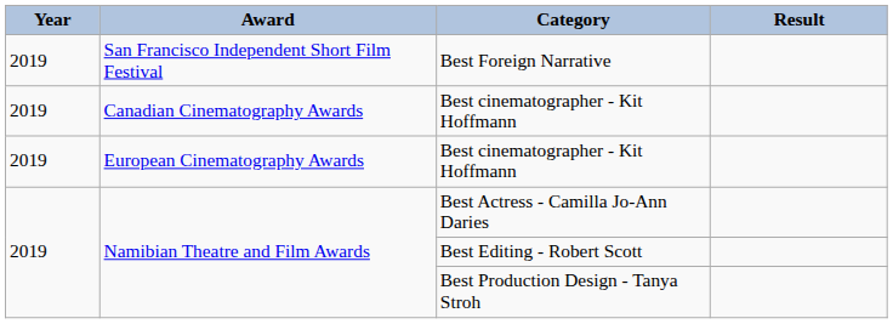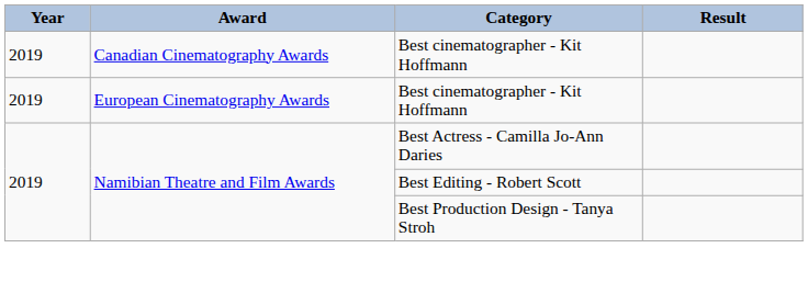- row: 2019 | San Francisco Independent Short Film Festival | Best Foreign Narrative
